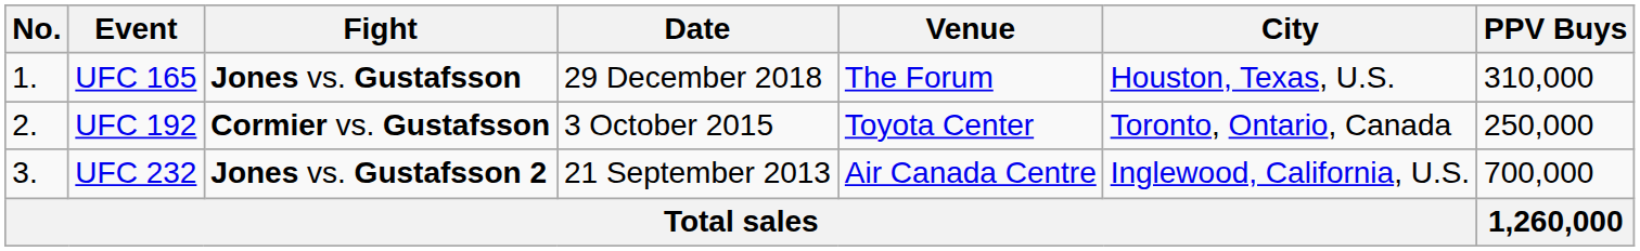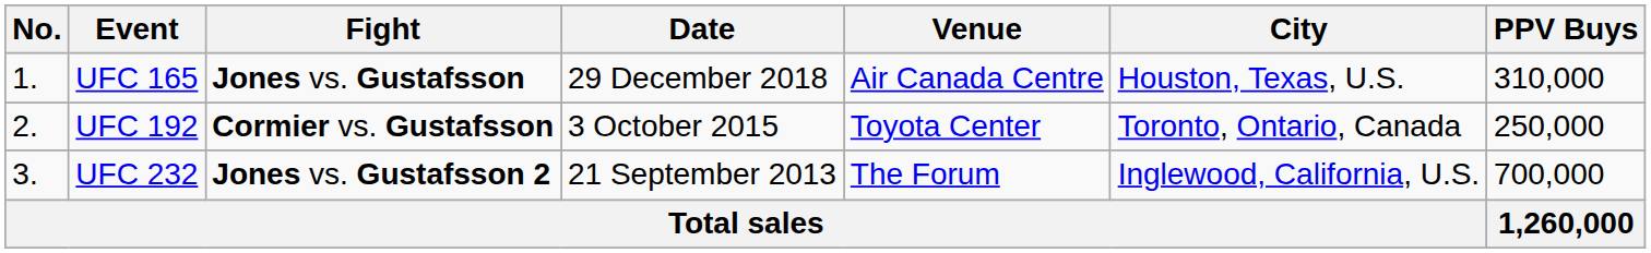UFC 165 | Venue: The Forum -> Air Canada Centre
UFC 232 | Venue: Air Canada Centre -> The Forum
